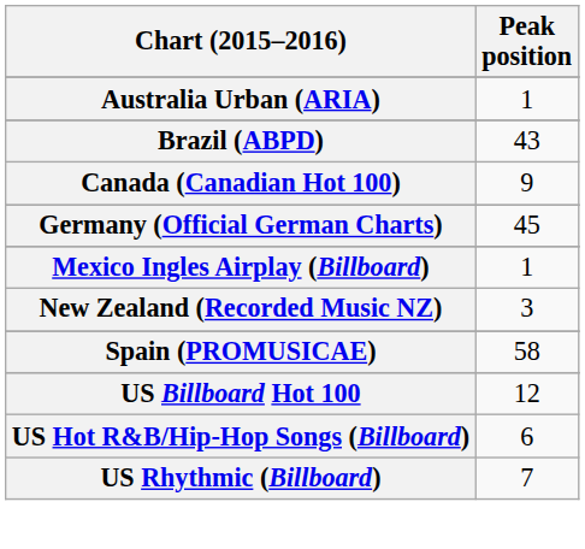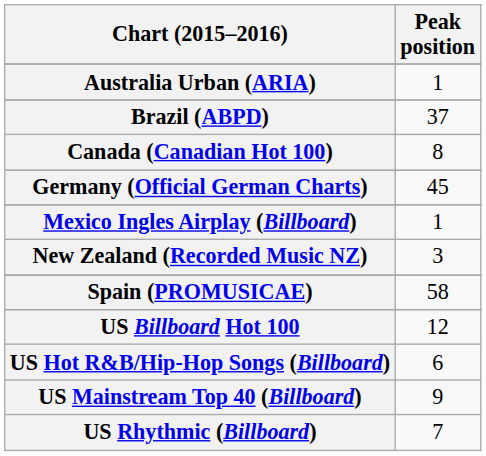Brazil (ABPD) | Peak position: 43 -> 37
Canada (Canadian Hot 100) | Peak position: 9 -> 8
+ row: US Mainstream Top 40 (Billboard) | 9
